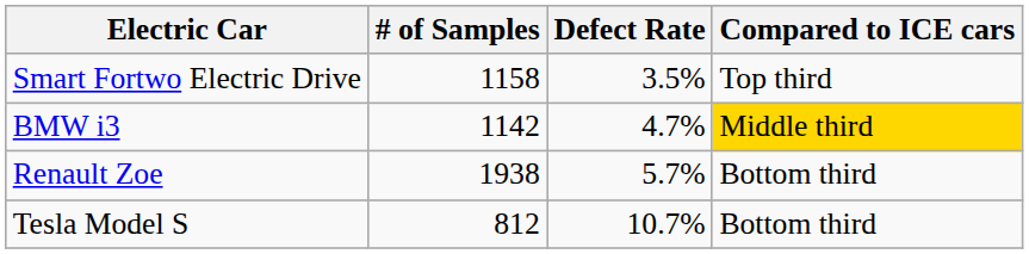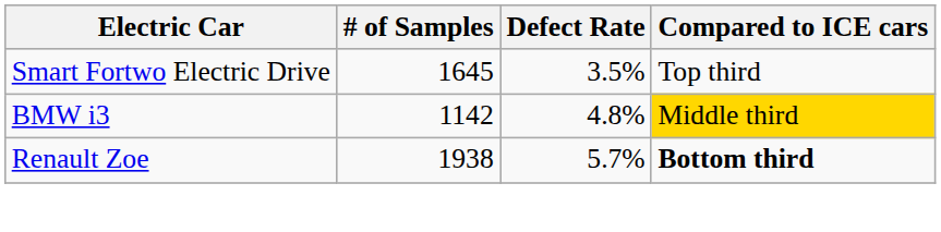Smart Fortwo Electric Drive | # of Samples: 1158 -> 1645
BMW i3 | Defect Rate: 4.7% -> 4.8%
Renault Zoe | Compared to ICE cars: normal -> bold
- row: Tesla Model S | 812 | 10.7% | Bottom third
